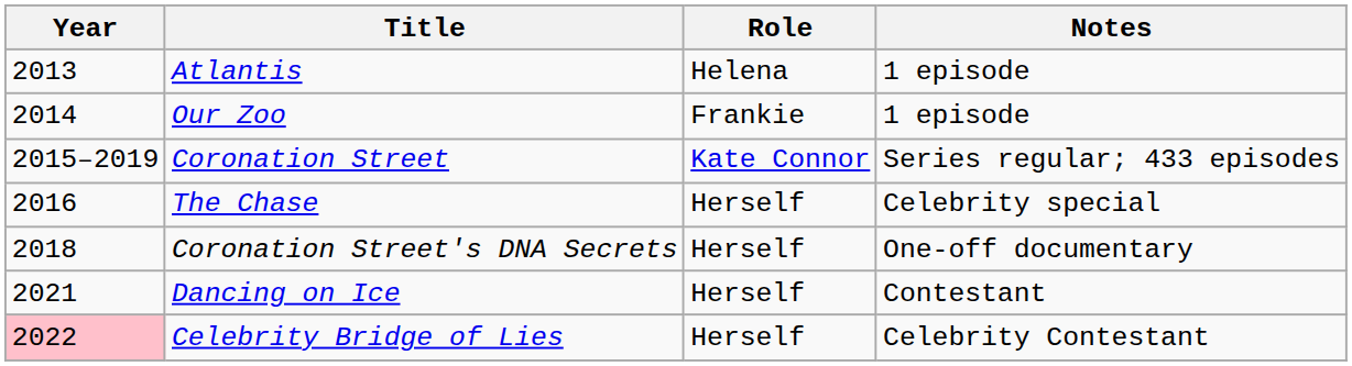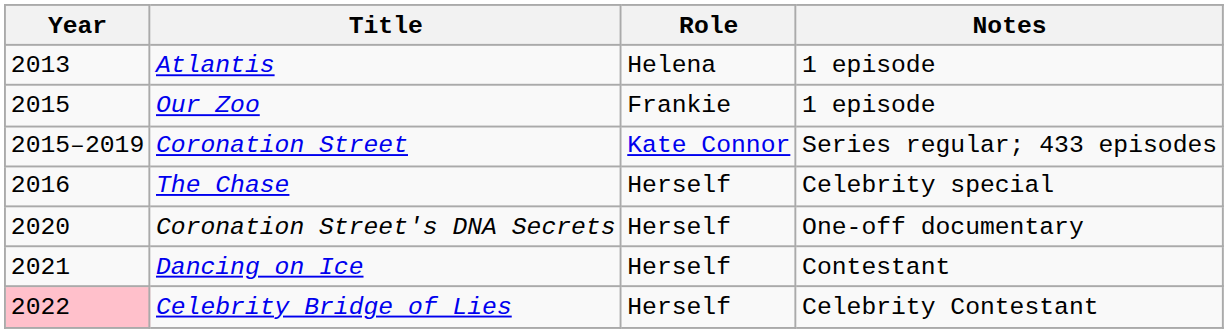Our Zoo | Year: 2014 -> 2015
Coronation Street's DNA Secrets | Year: 2018 -> 2020
